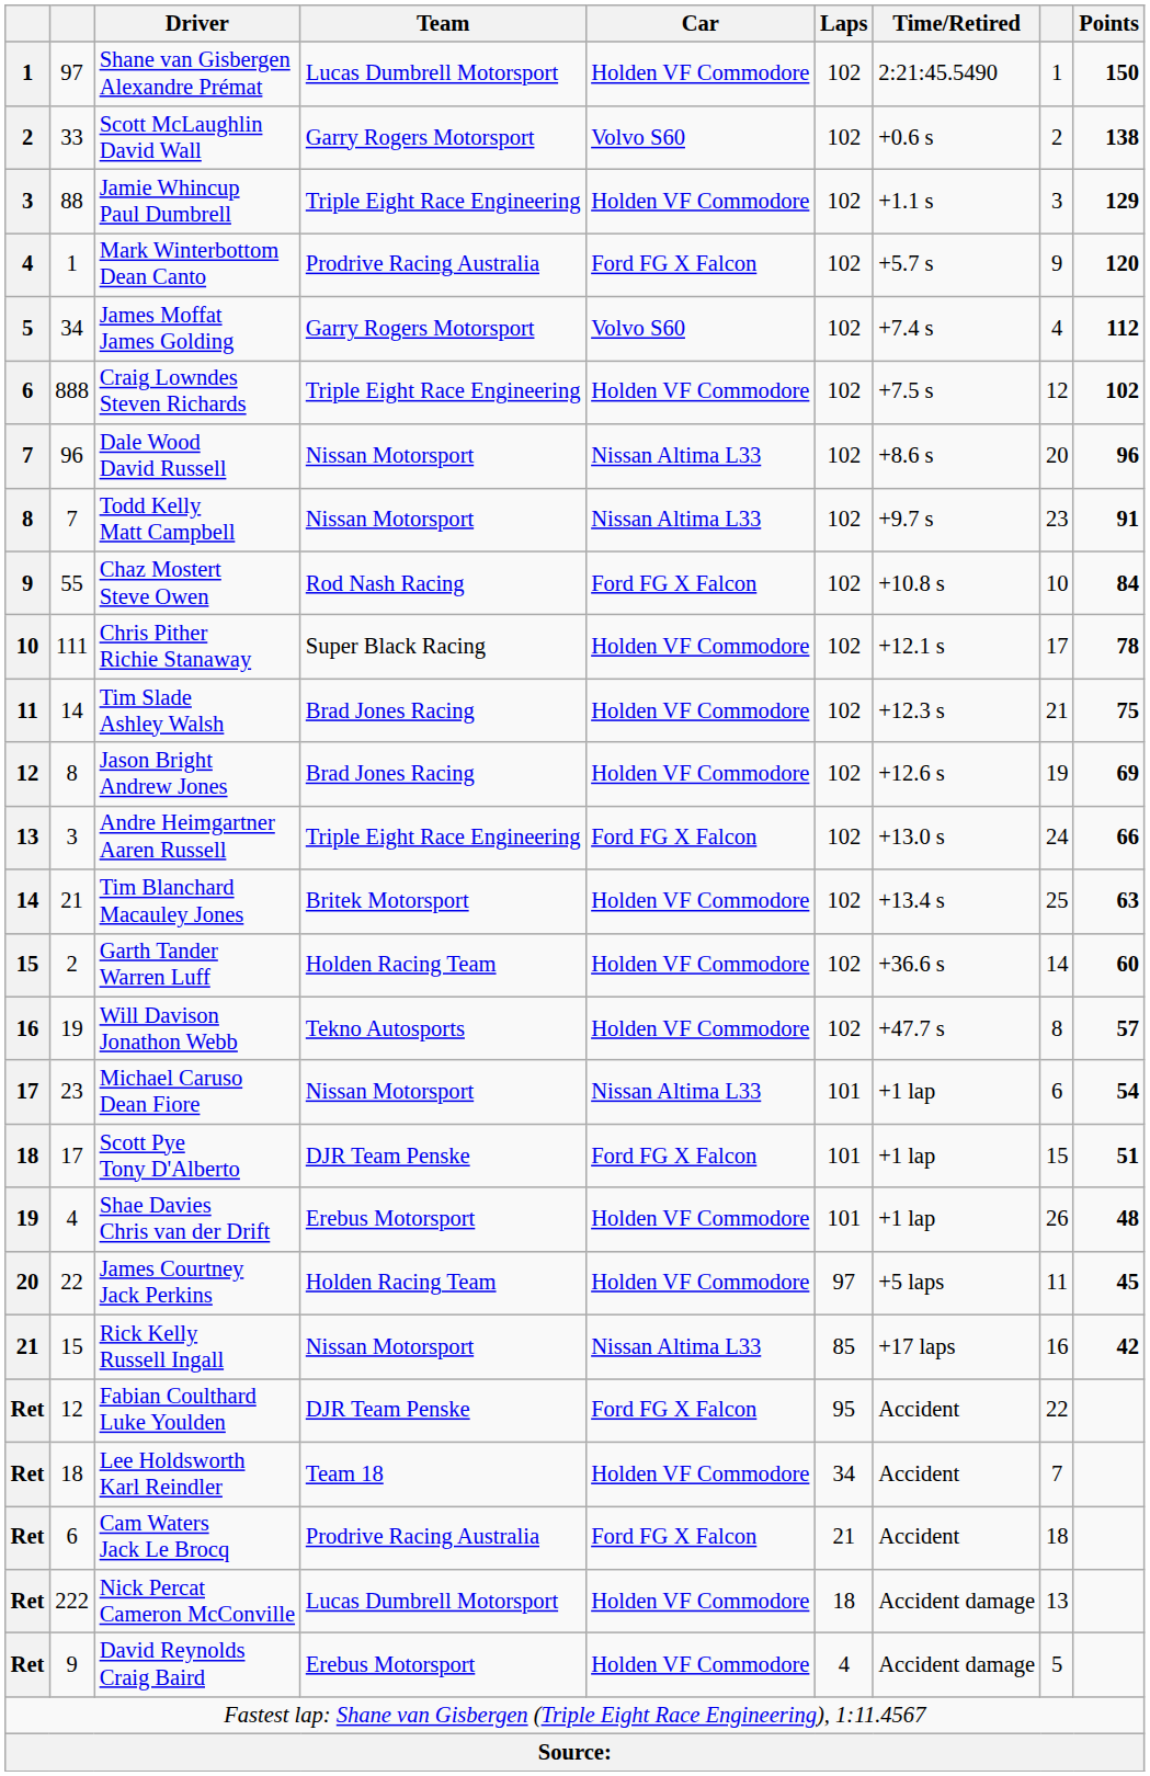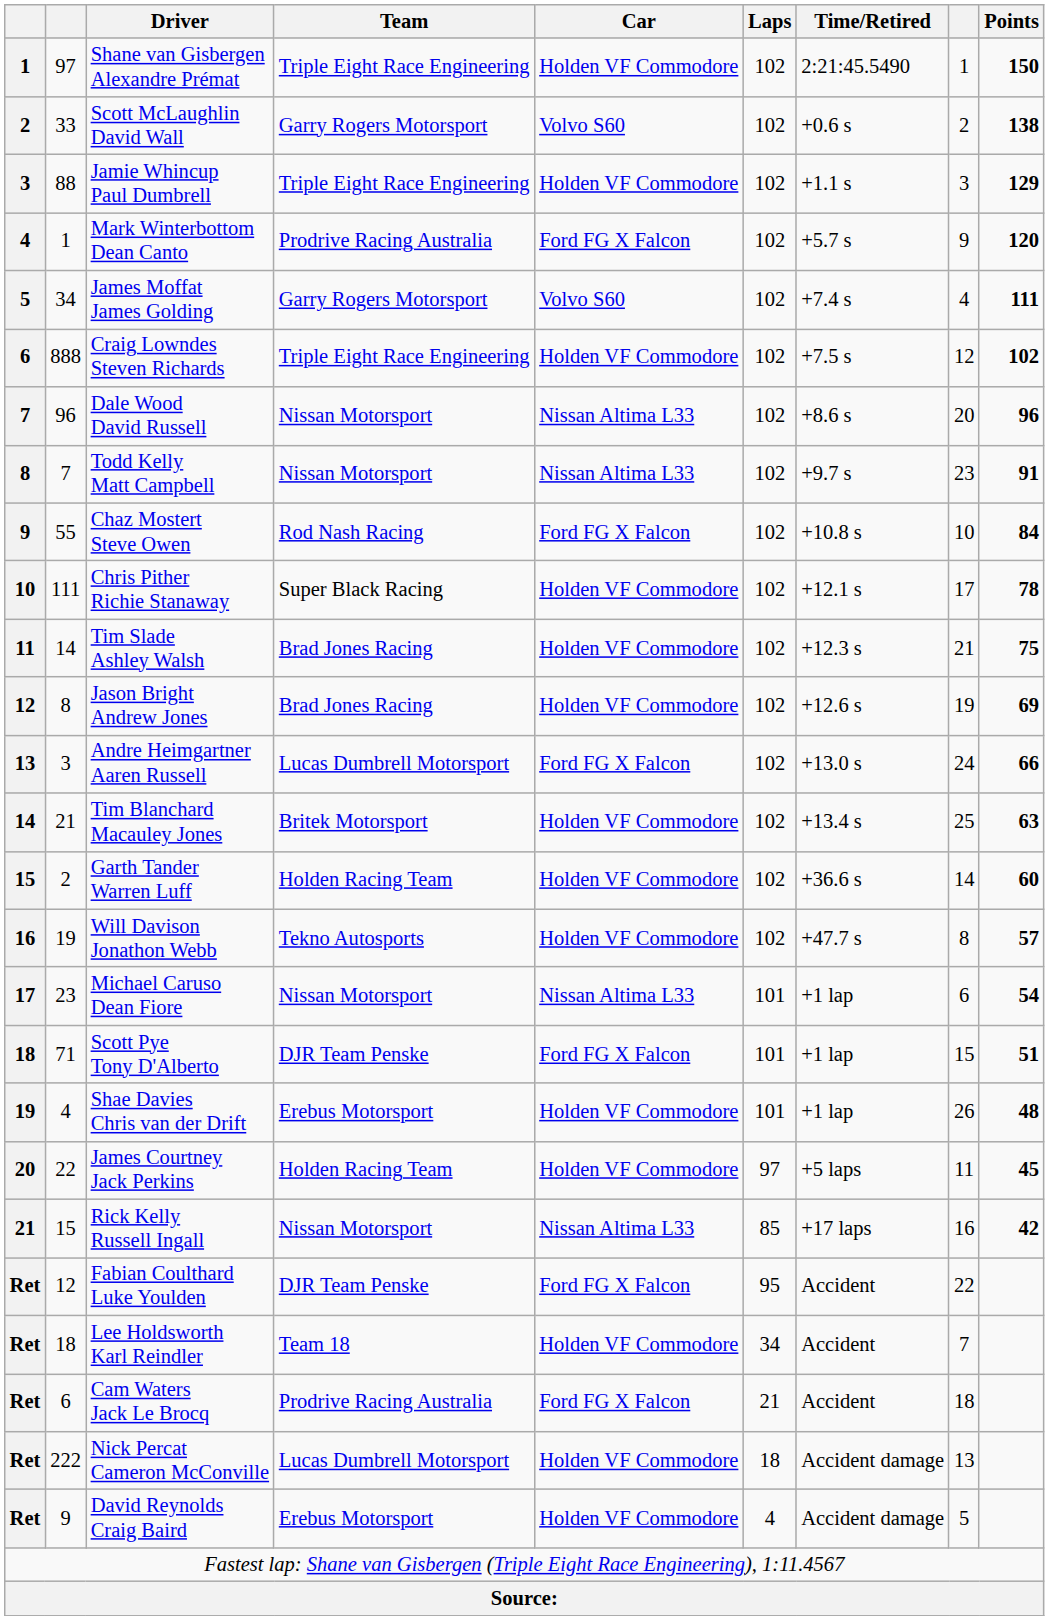Shane van Gisbergen Alexandre Prémat | Team: Lucas Dumbrell Motorsport -> Triple Eight Race Engineering
James Moffat James Golding | Points: 112 -> 111
Andre Heimgartner Aaren Russell | Team: Triple Eight Race Engineering -> Lucas Dumbrell Motorsport
Scott Pye Tony D'Alberto | column 2: 17 -> 71
